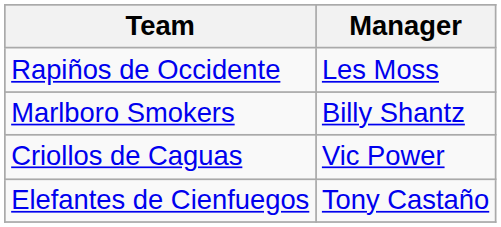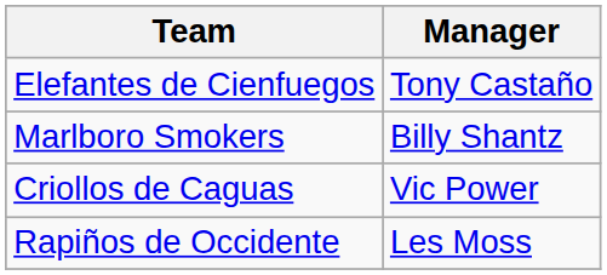rows swapped: Elefantes de Cienfuegos <-> Rapiños de Occidente
